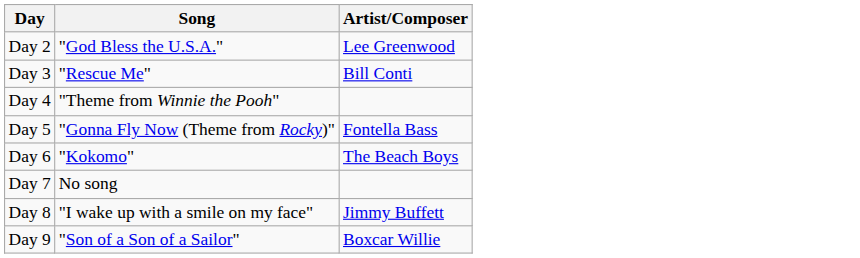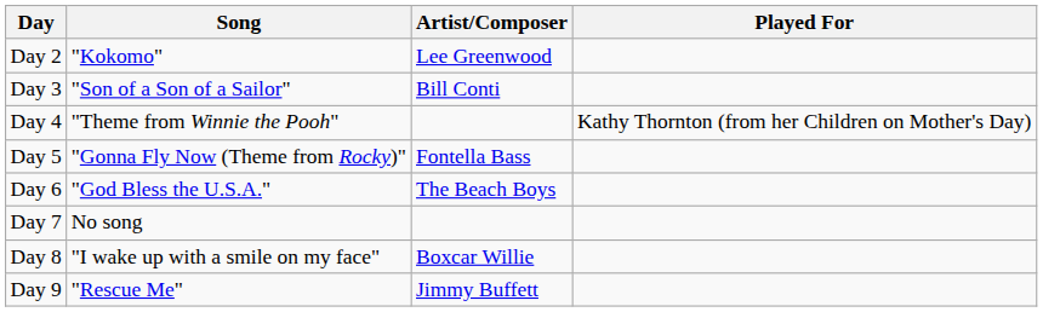+ column: Played For | Kathy Thornton (from her Children on Mother's Day)
Day 2 | Song: "God Bless the U.S.A." -> "Kokomo"
Day 3 | Song: "Rescue Me" -> "Son of a Son of a Sailor"
Day 6 | Song: "Kokomo" -> "God Bless the U.S.A."
Day 8 | Artist/Composer: Jimmy Buffett -> Boxcar Willie
Day 9 | Song: "Son of a Son of a Sailor" -> "Rescue Me"
Day 9 | Artist/Composer: Boxcar Willie -> Jimmy Buffett
